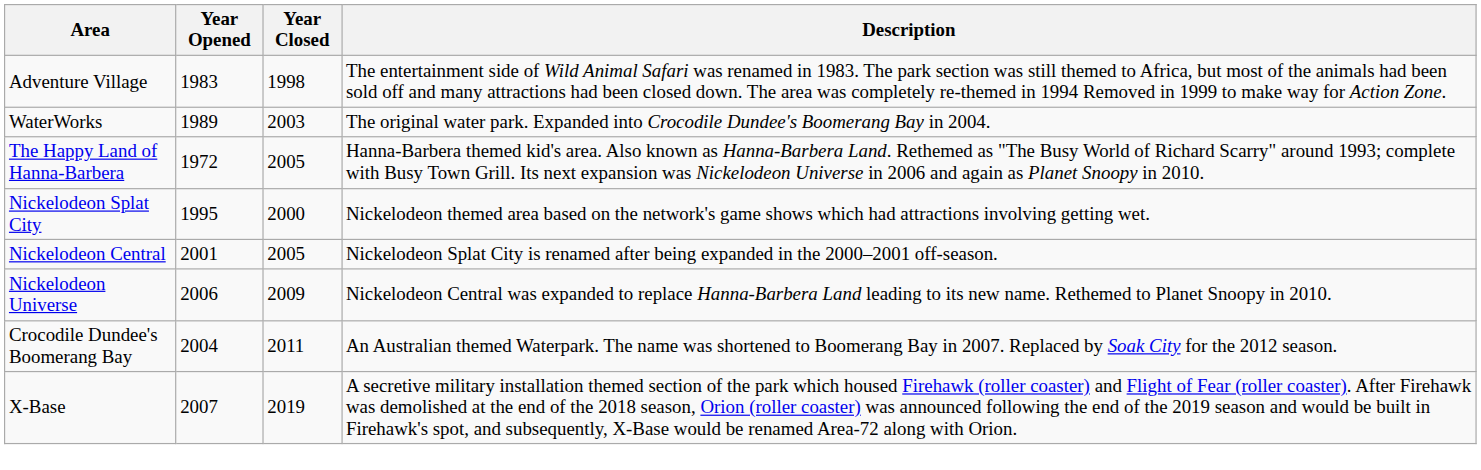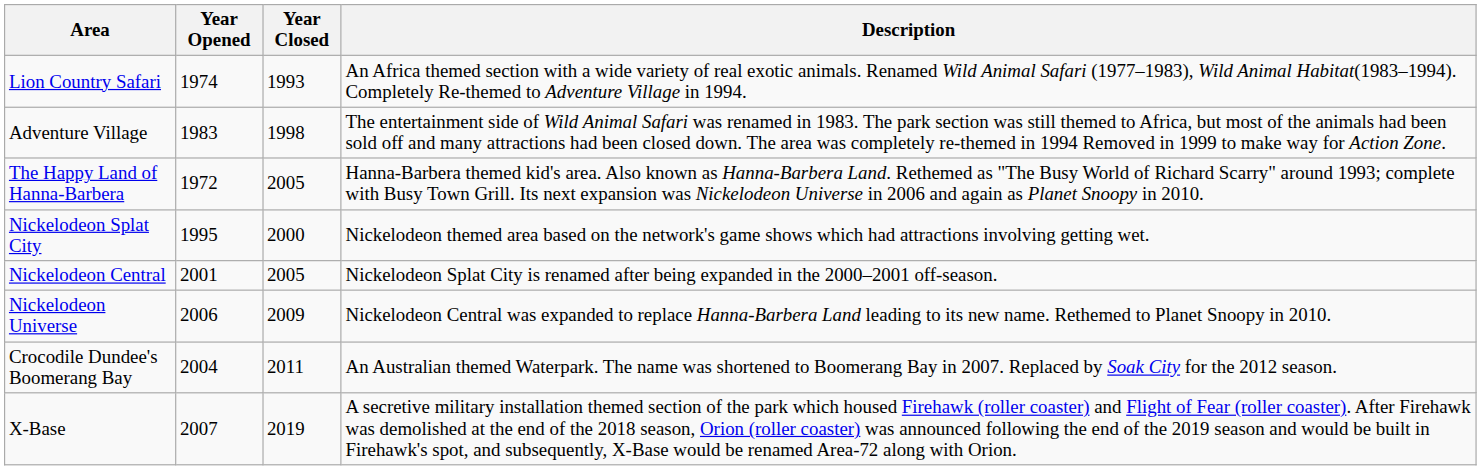+ row: Lion Country Safari | 1974 | 1993 | An Africa themed section with a wide variety of real exotic animals. Renamed Wild Animal Safari (1977–1983), Wild Animal Habitat(1983–1994). Completely Re-themed to Adventure Village in 1994.
- row: WaterWorks | 1989 | 2003 | The original water park. Expanded into Crocodile Dundee's Boomerang Bay in 2004.
